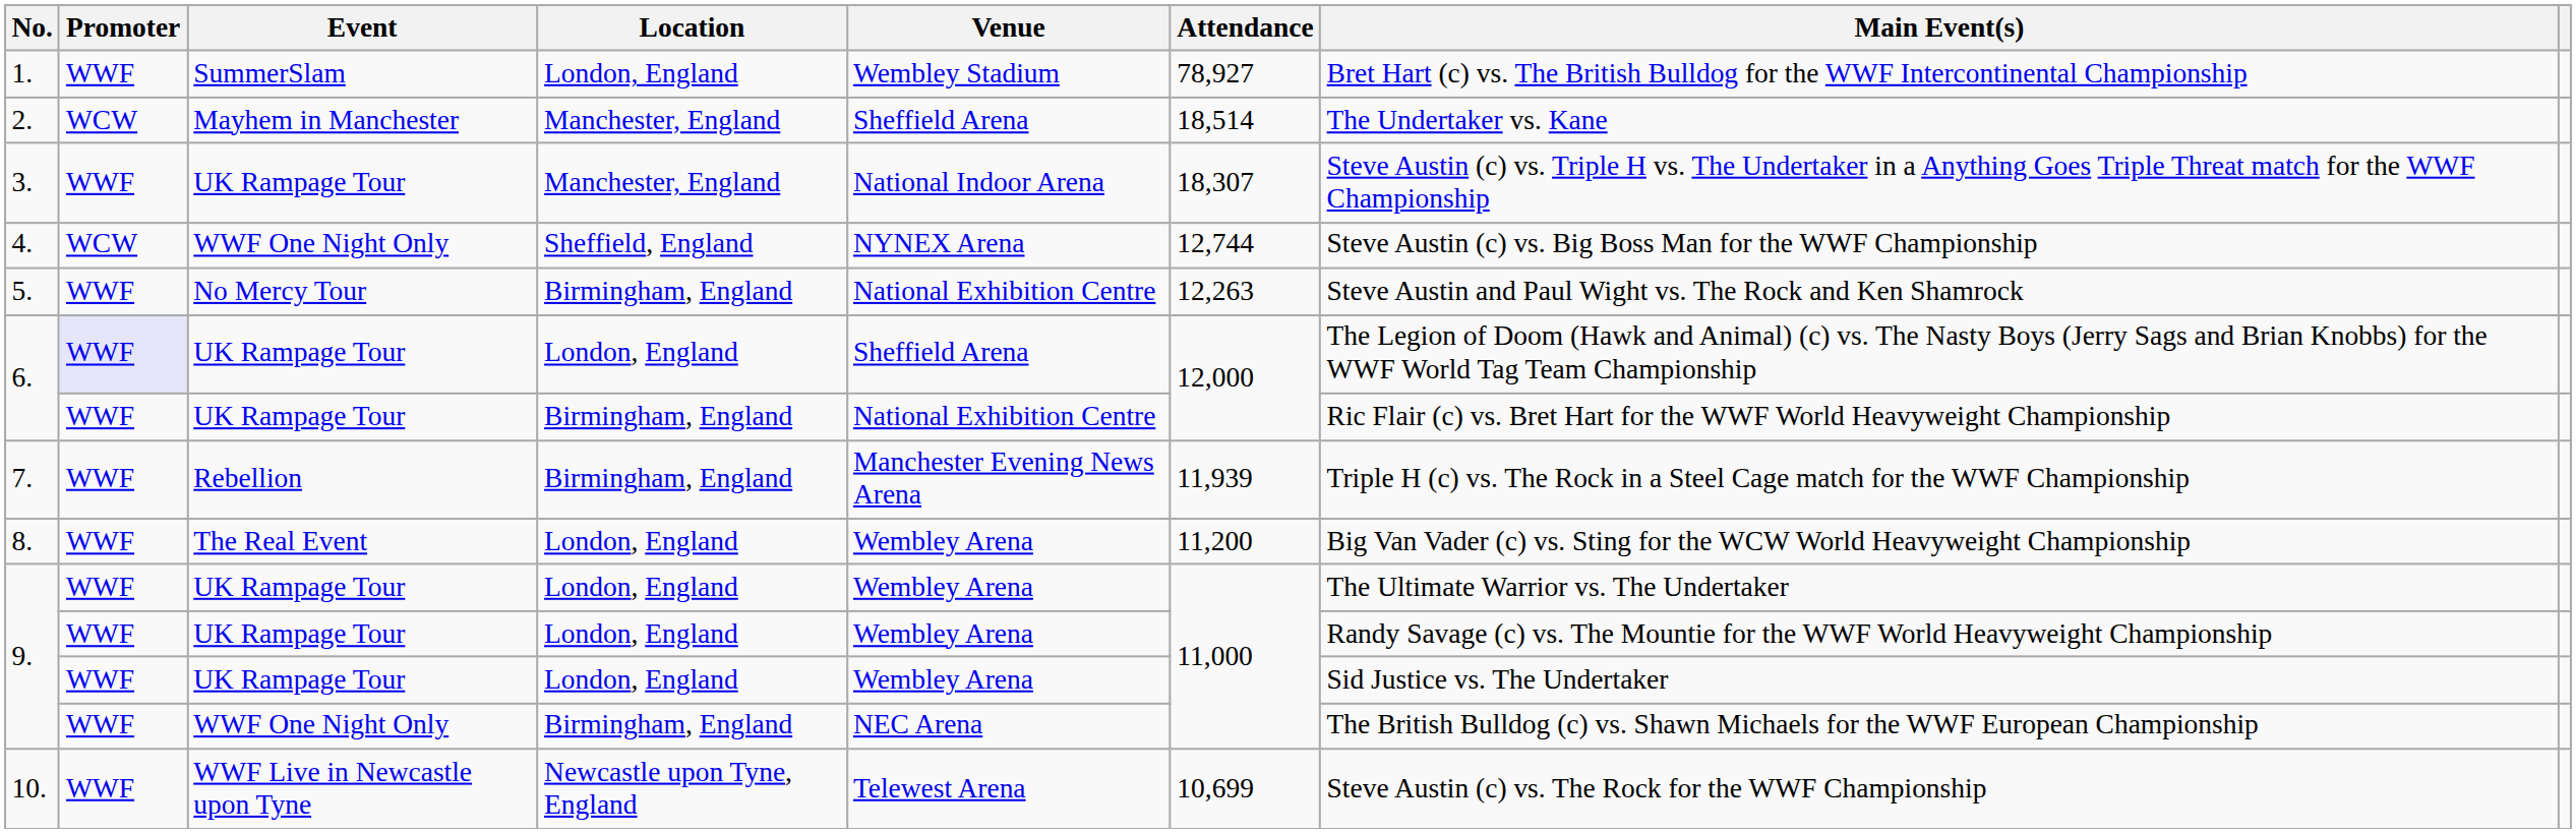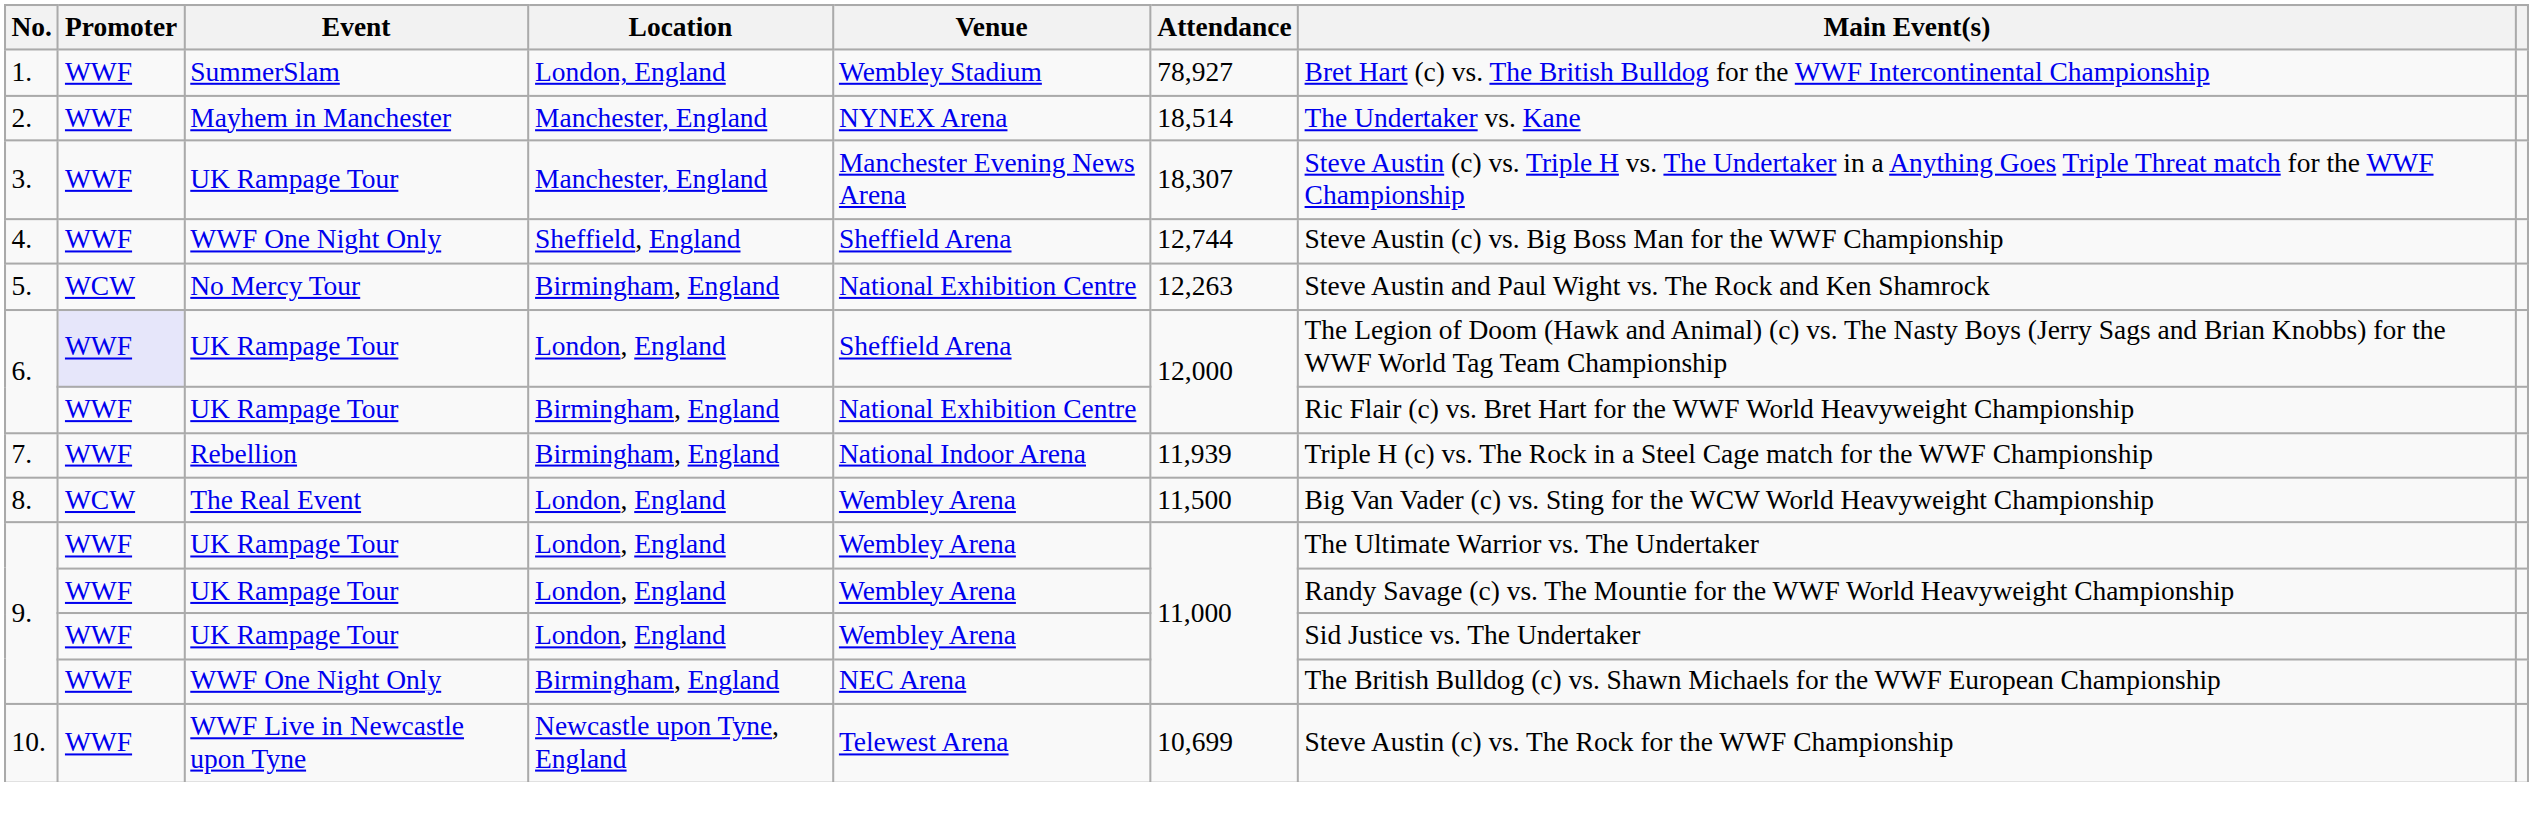2. | Promoter: WCW -> WWF
2. | Venue: Sheffield Arena -> NYNEX Arena
3. | Venue: National Indoor Arena -> Manchester Evening News Arena
4. | Promoter: WCW -> WWF
4. | Venue: NYNEX Arena -> Sheffield Arena
5. | Promoter: WWF -> WCW
7. | Venue: Manchester Evening News Arena -> National Indoor Arena
8. | Promoter: WWF -> WCW
8. | Attendance: 11,200 -> 11,500
